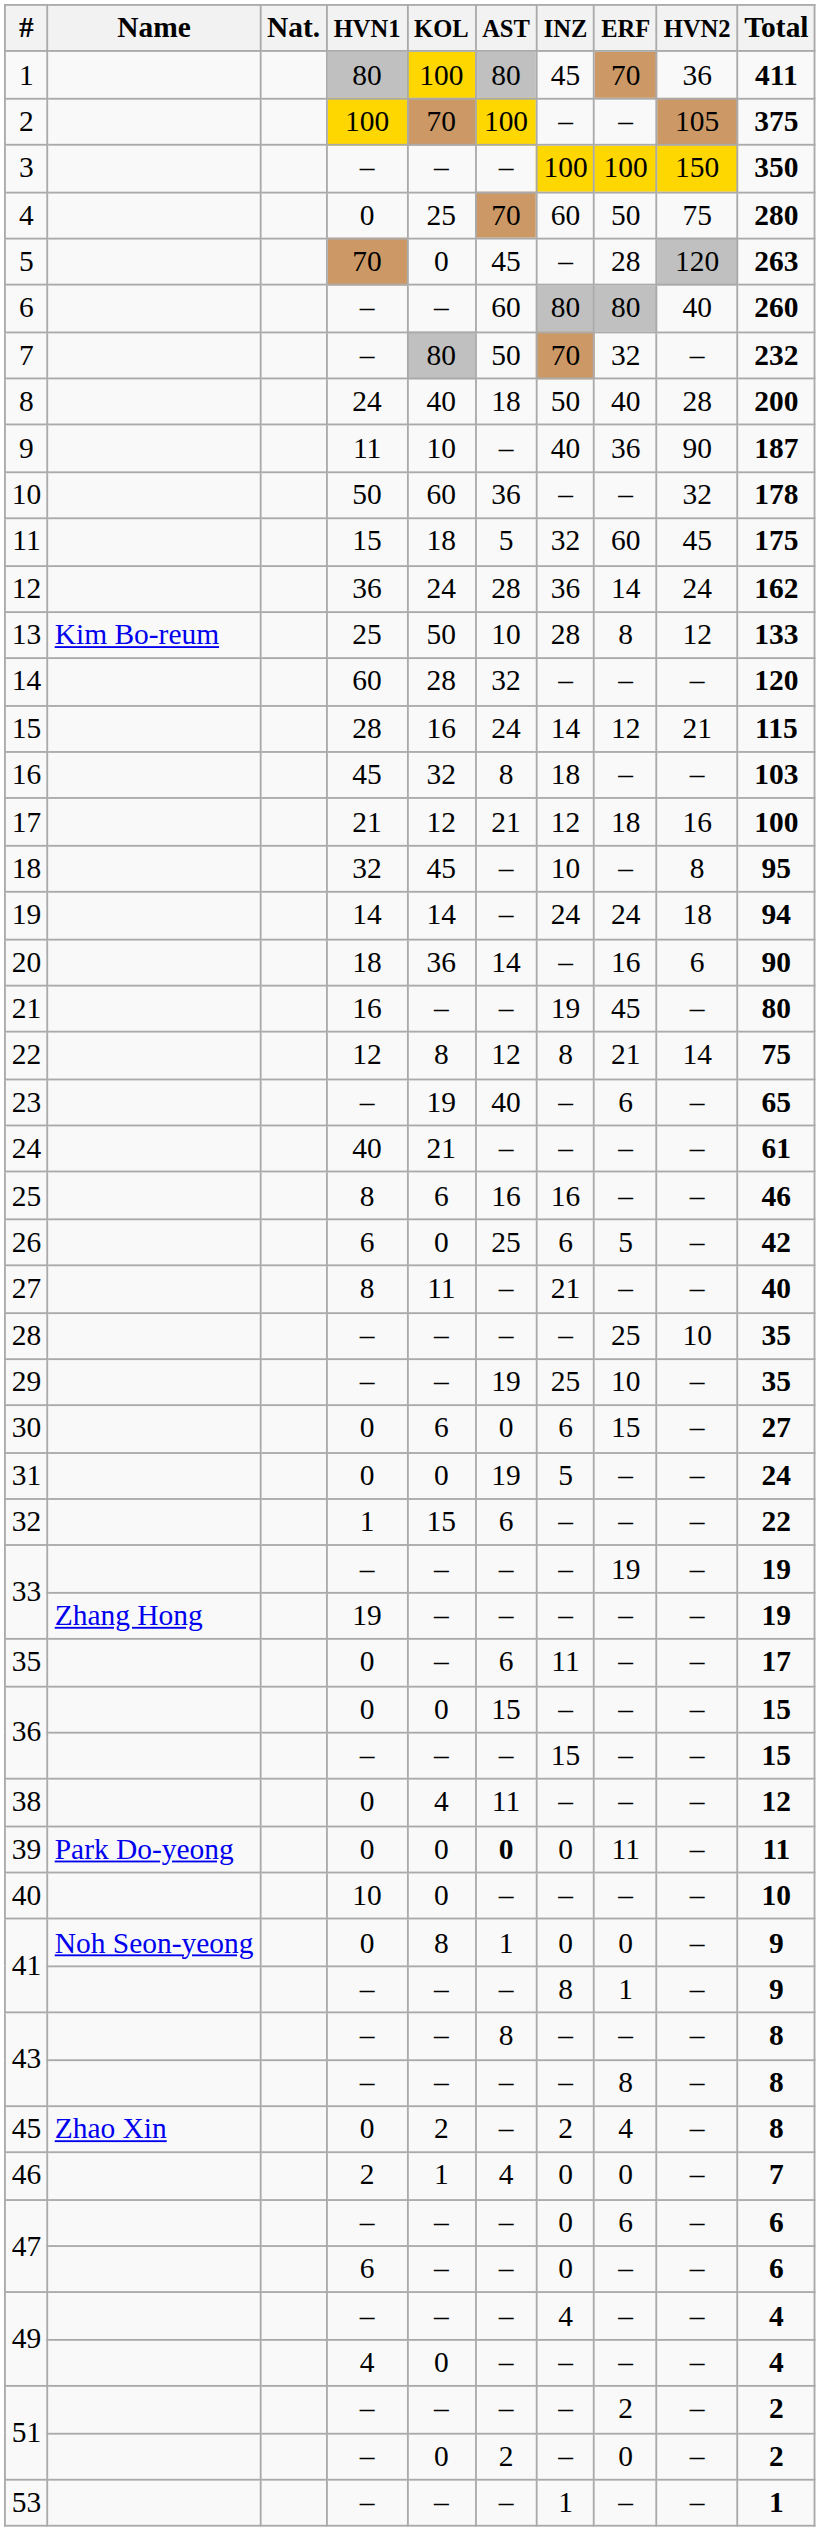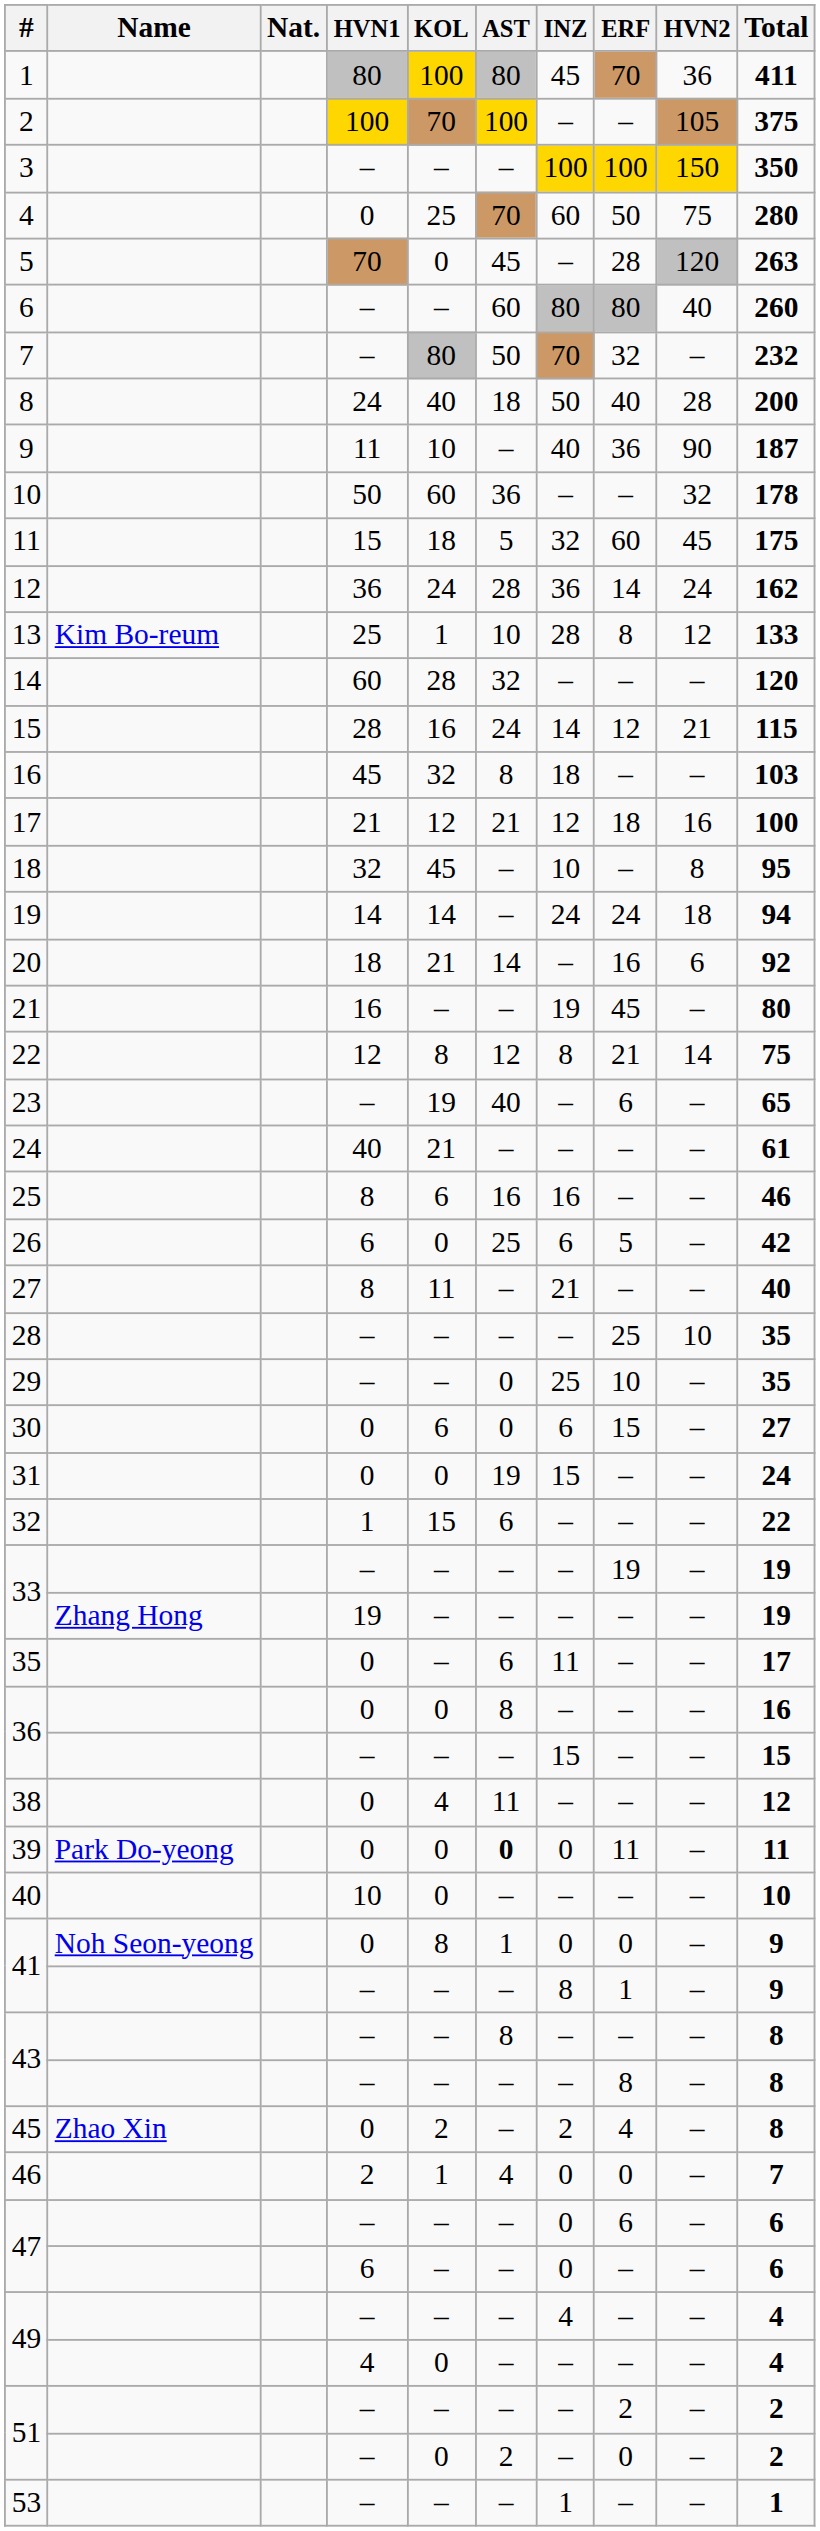13 | KOL: 50 -> 1
20 | KOL: 36 -> 21
20 | Total: 90 -> 92
29 | AST: 19 -> 0
31 | INZ: 5 -> 15
36 / 0 | AST: 15 -> 8
36 / 0 | Total: 15 -> 16
